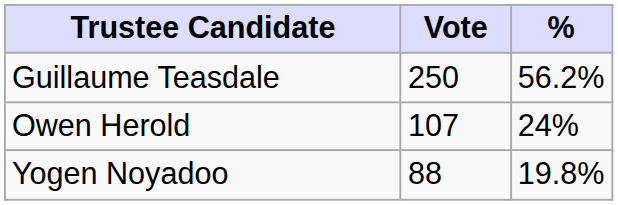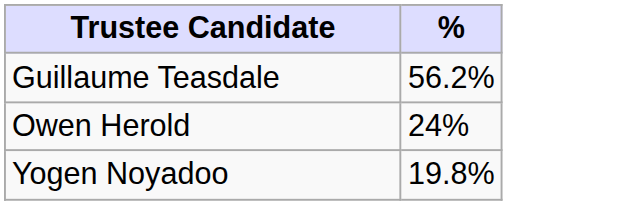- column: Vote | 250 | 107 | 88
